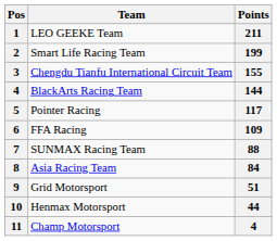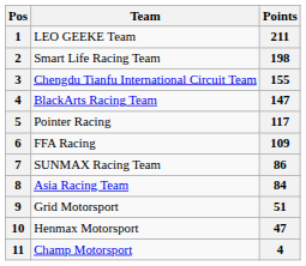Smart Life Racing Team | Points: 199 -> 198
BlackArts Racing Team | Points: 144 -> 147
SUNMAX Racing Team | Points: 88 -> 86
Henmax Motorsport | Points: 44 -> 47
